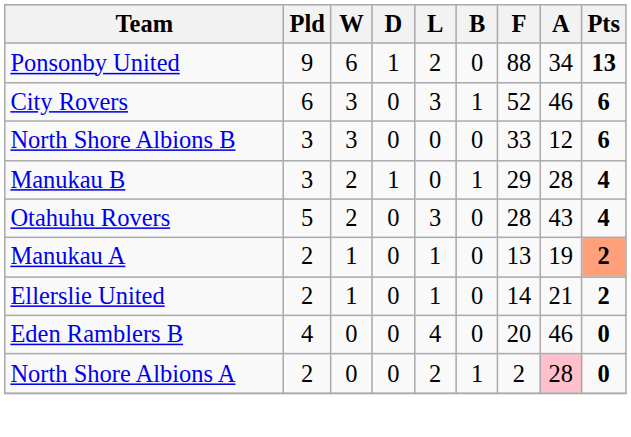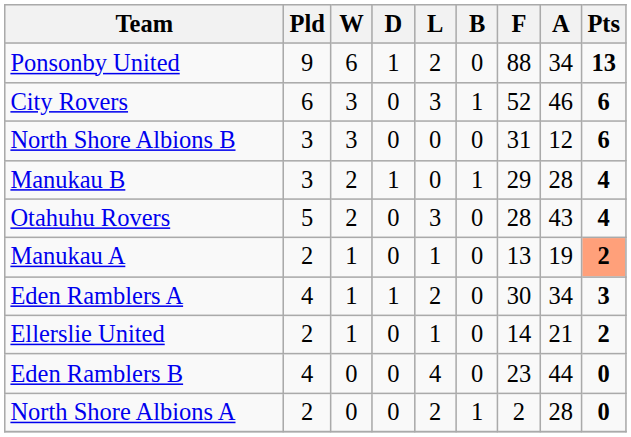North Shore Albions B | F: 33 -> 31
+ row: Eden Ramblers A | 4 | 1 | 1 | 2 | 0 | 30 | 34 | 3
Eden Ramblers B | F: 20 -> 23
Eden Ramblers B | A: 46 -> 44
North Shore Albions A | A: pink background -> no background
